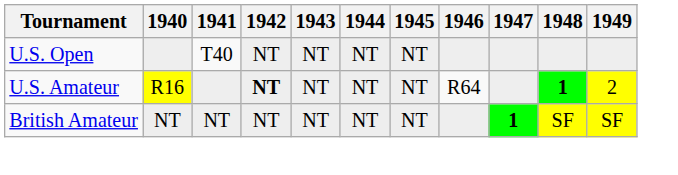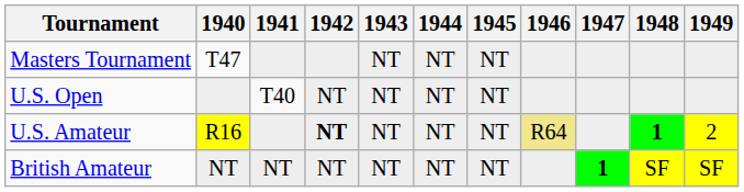+ row: Masters Tournament | T47 | NT | NT | NT
U.S. Amateur | 1946: no background -> khaki background
